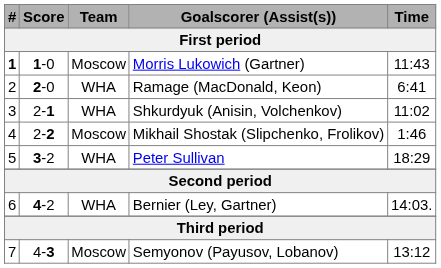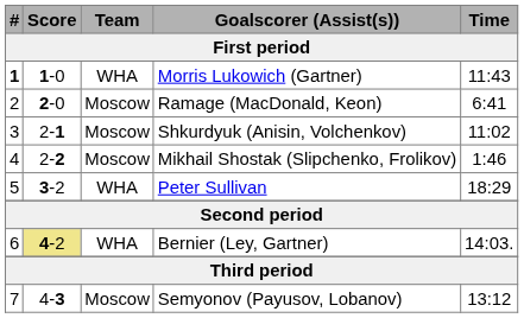Morris Lukowich (Gartner) | Team / First period: Moscow -> WHA
Ramage (MacDonald, Keon) | Team / First period: WHA -> Moscow
Shkurdyuk (Anisin, Volchenkov) | Team / First period: WHA -> Moscow
Bernier (Ley, Gartner) | Score / First period: no background -> khaki background
